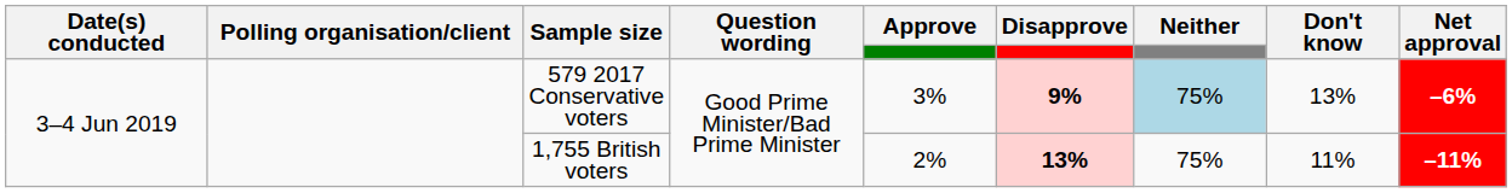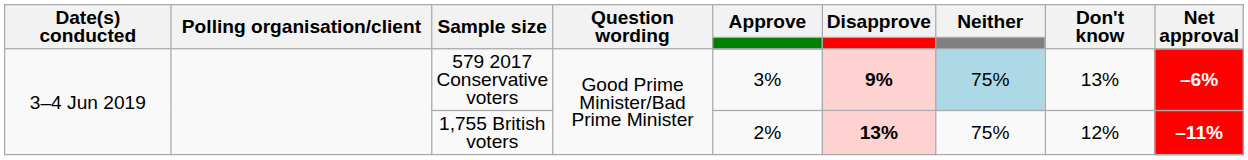1,755 British voters | Don't know: 11% -> 12%
